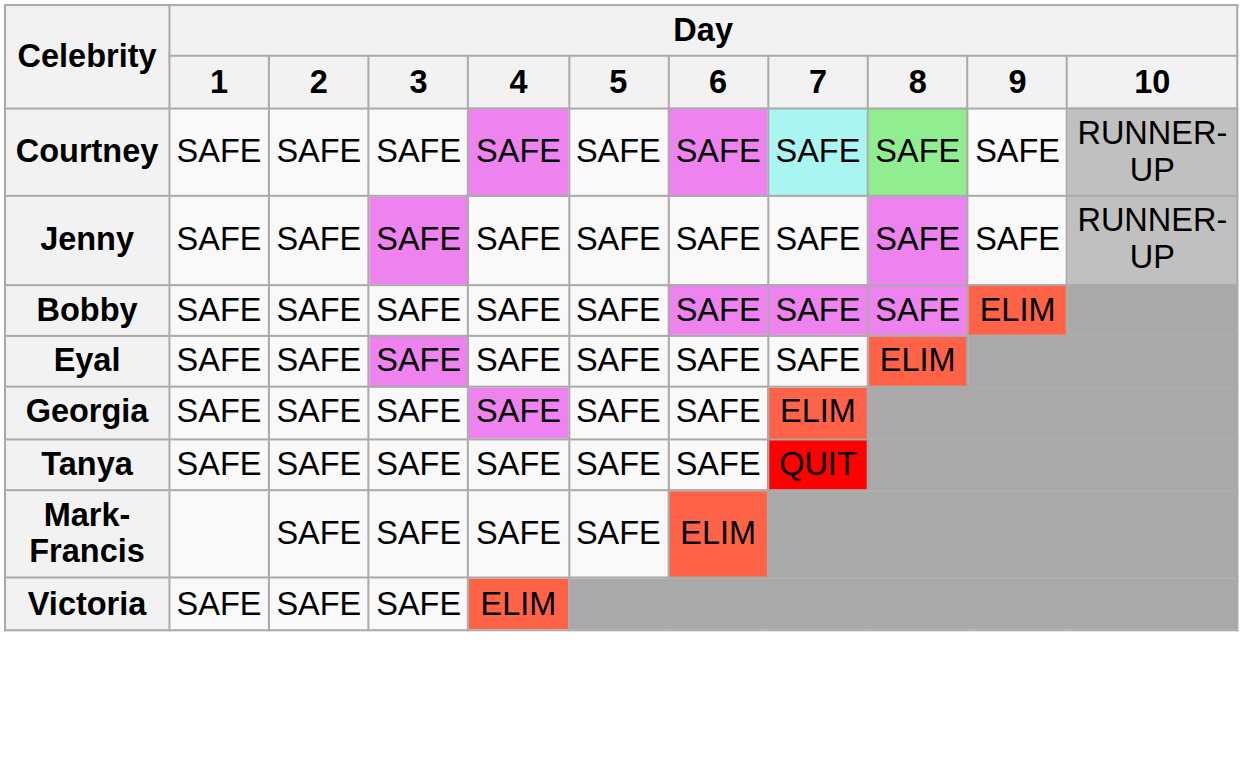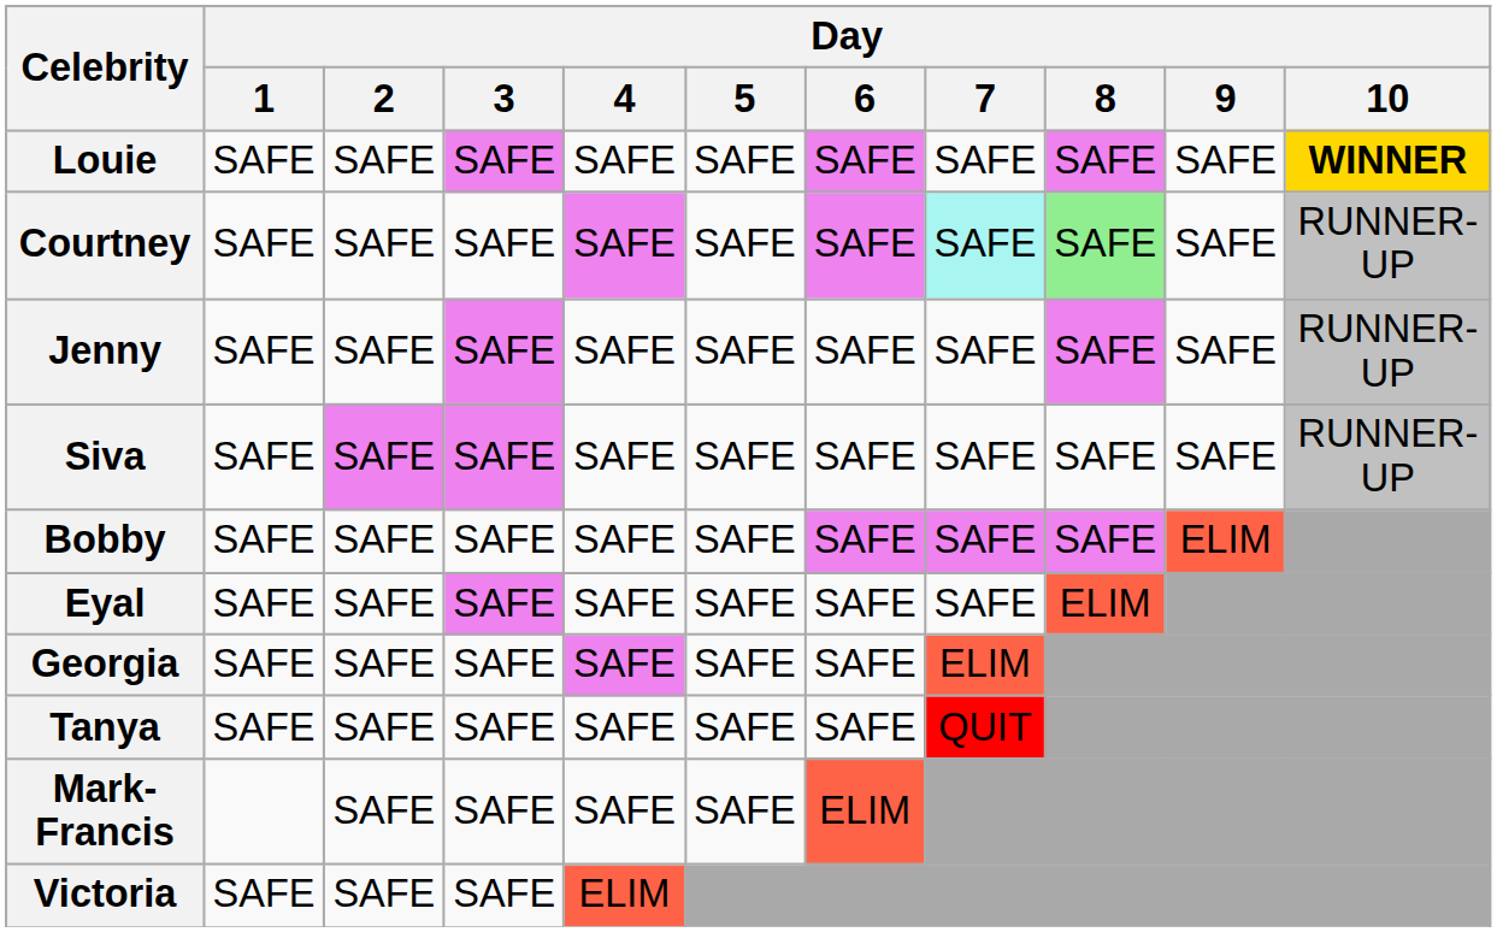+ row: Louie | SAFE | SAFE | SAFE | SAFE | SAFE | SAFE | SAFE | SAFE | SAFE | WINNER
+ row: Siva | SAFE | SAFE | SAFE | SAFE | SAFE | SAFE | SAFE | SAFE | SAFE | RUNNER-UP
